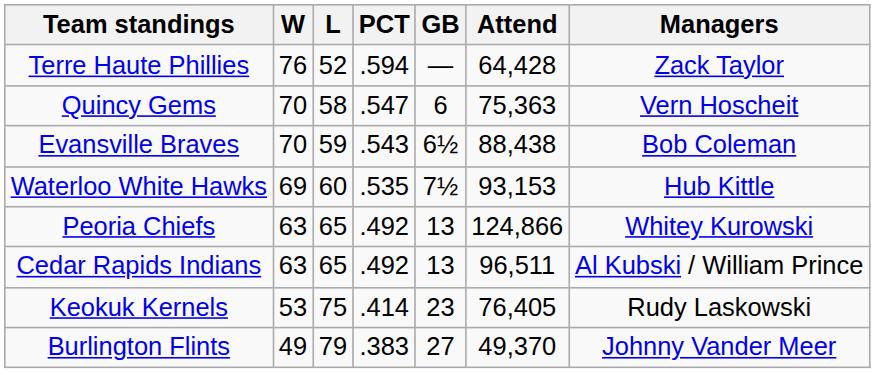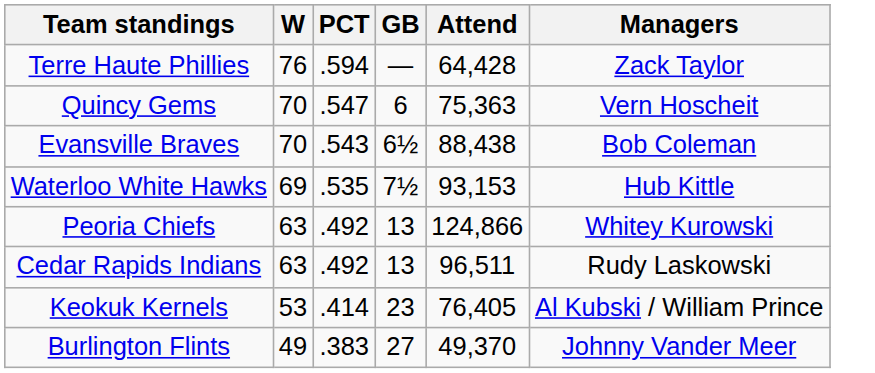- column: L | 52 | 58 | 59 | 60 | 65 | 65 | 75 | 79
Cedar Rapids Indians | Managers: Al Kubski / William Prince -> Rudy Laskowski
Keokuk Kernels | Managers: Rudy Laskowski -> Al Kubski / William Prince
